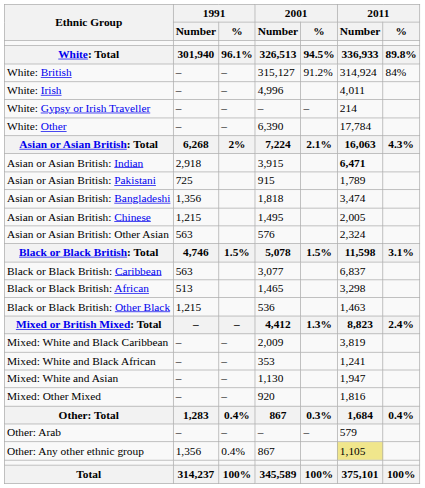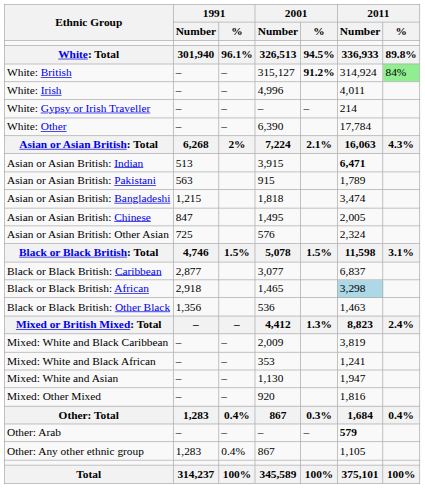White: British | 2001 / %: normal -> bold
White: British | 2011 / %: no background -> lightgreen background
Asian or Asian British: Indian | 1991 / Number: 2,918 -> 513
Asian or Asian British: Pakistani | 1991 / Number: 725 -> 563
Asian or Asian British: Bangladeshi | 1991 / Number: 1,356 -> 1,215
Asian or Asian British: Chinese | 1991 / Number: 1,215 -> 847
Asian or Asian British: Other Asian | 1991 / Number: 563 -> 725
Black or Black British: Caribbean | 1991 / Number: 563 -> 2,877
Black or Black British: African | 1991 / Number: 513 -> 2,918
Black or Black British: African | 2011 / Number: no background -> lightblue background
Black or Black British: Other Black | 1991 / Number: 1,215 -> 1,356
Other: Arab | 2011 / Number: normal -> bold
Other: Any other ethnic group | 1991 / Number: 1,356 -> 1,283
Other: Any other ethnic group | 2011 / Number: khaki background -> no background
